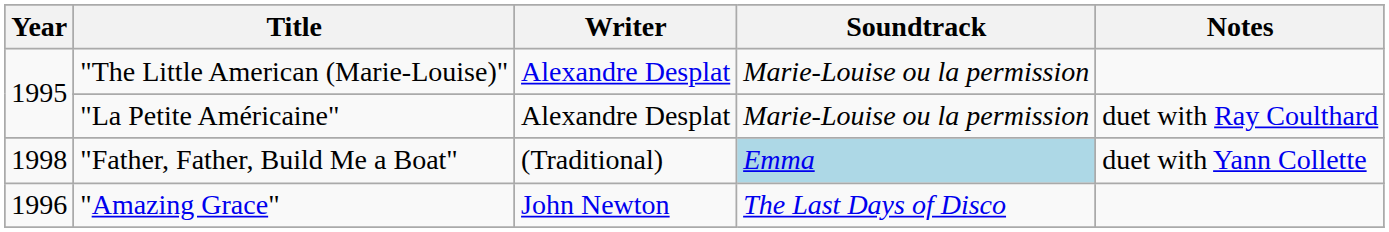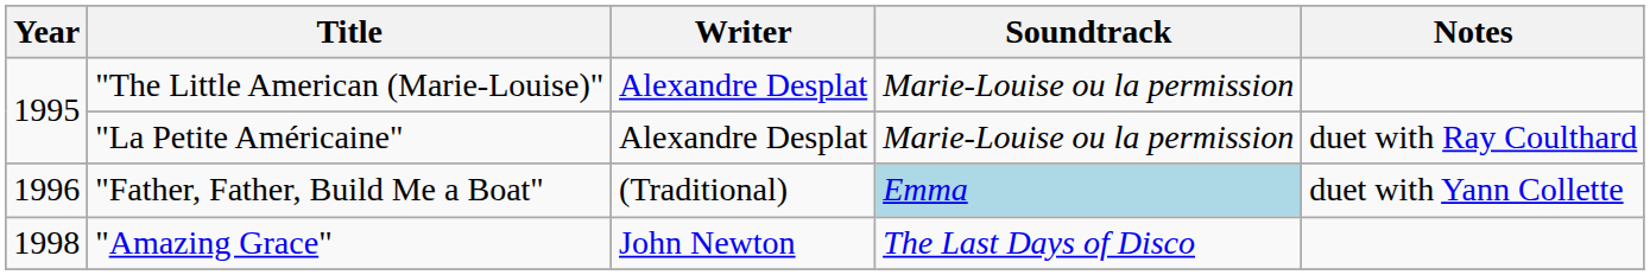"Father, Father, Build Me a Boat" | Year: 1998 -> 1996
"Amazing Grace" | Year: 1996 -> 1998
